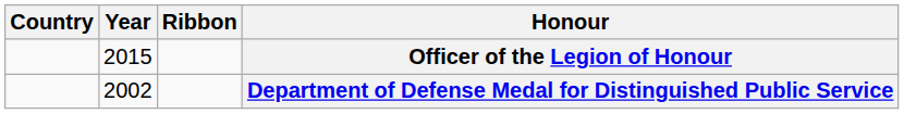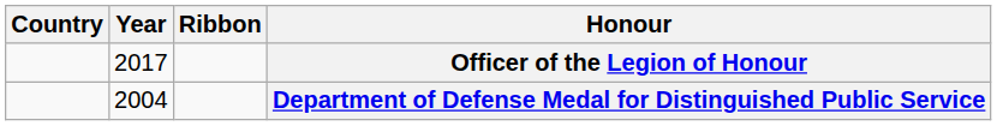Officer of the Legion of Honour | Year: 2015 -> 2017
Department of Defense Medal for Distinguished Public Service | Year: 2002 -> 2004
